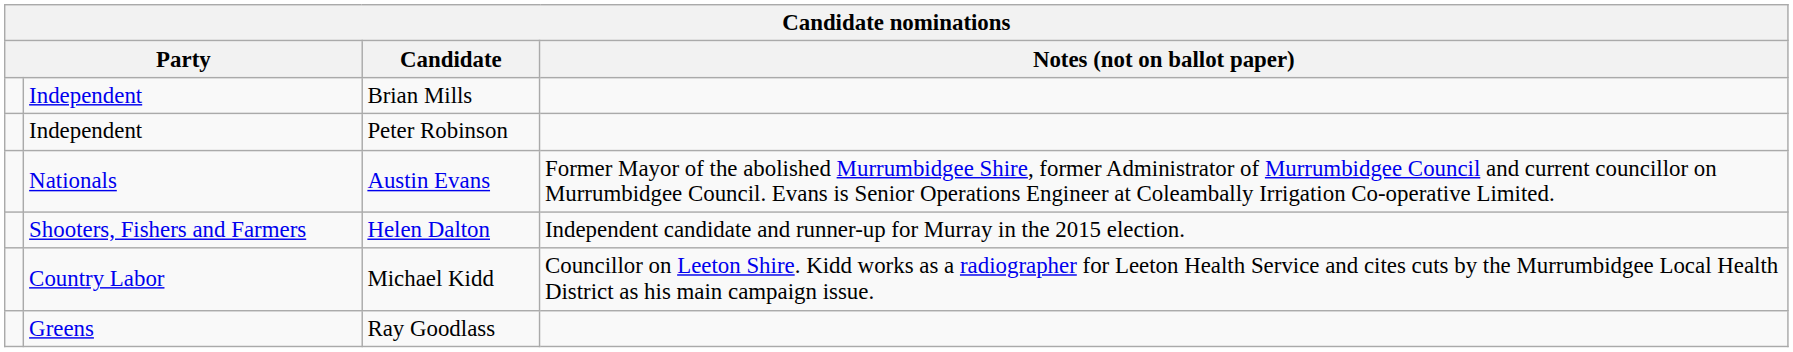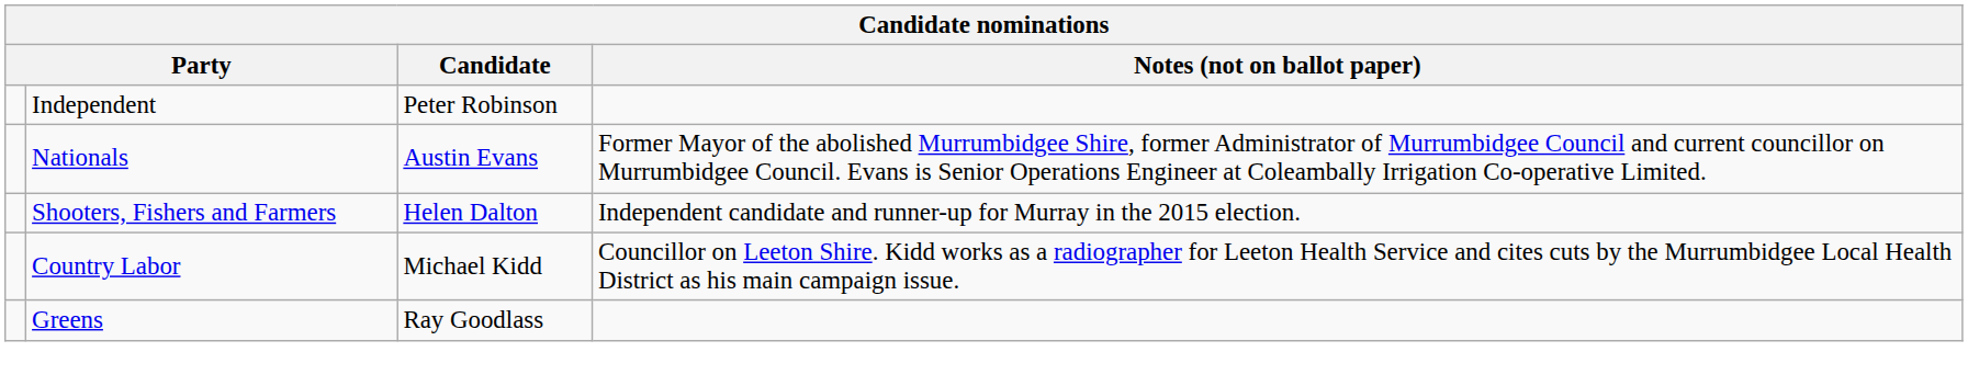- row: Independent | Brian Mills
